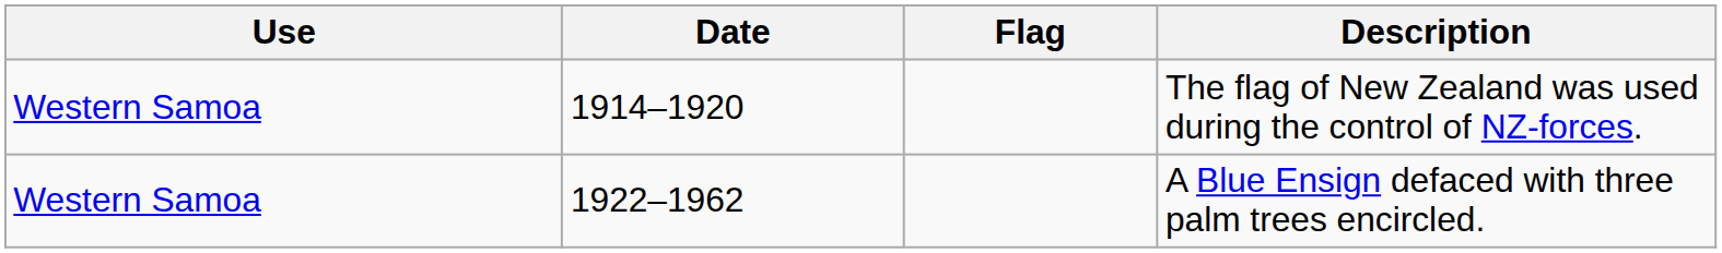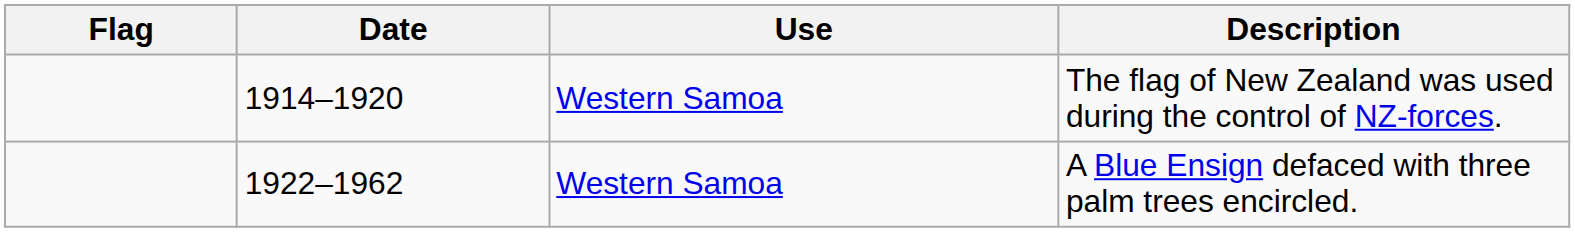columns swapped: Flag <-> Use
